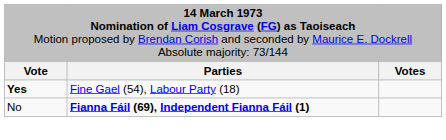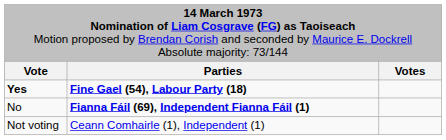Yes | column 2: normal -> bold
+ row: Not voting | Ceann Comhairle (1), Independent (1)
